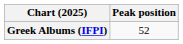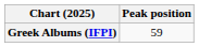Greek Albums (IFPI) | Peak position: 52 -> 59
